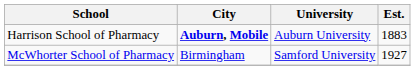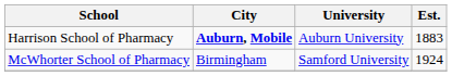McWhorter School of Pharmacy | Est.: 1927 -> 1924
